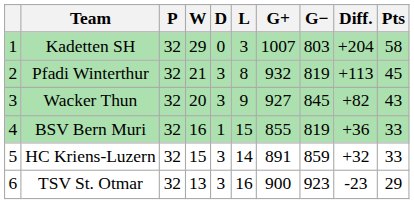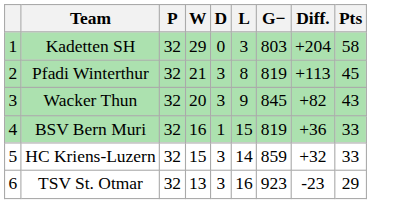- column: G+ | 1007 | 932 | 927 | 855 | 891 | 900
